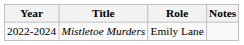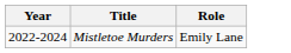- column: Notes
